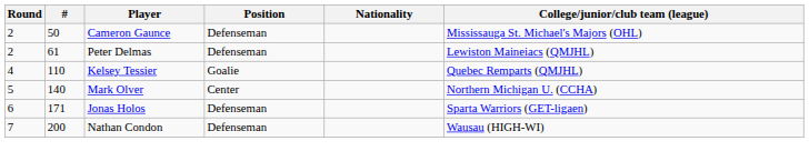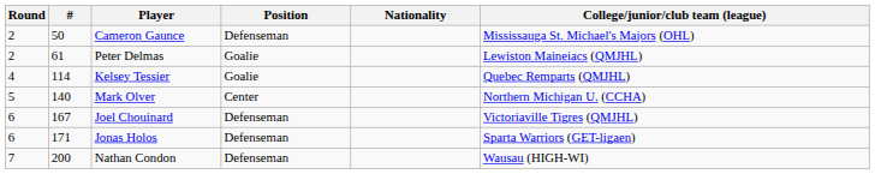Peter Delmas | Position: Defenseman -> Goalie
Kelsey Tessier | #: 110 -> 114
+ row: 6 | 167 | Joel Chouinard | Defenseman | Victoriaville Tigres (QMJHL)
